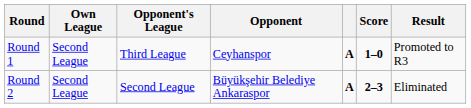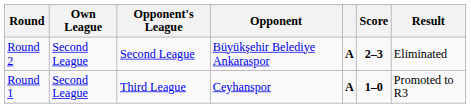rows swapped: Round 1 <-> Round 2
